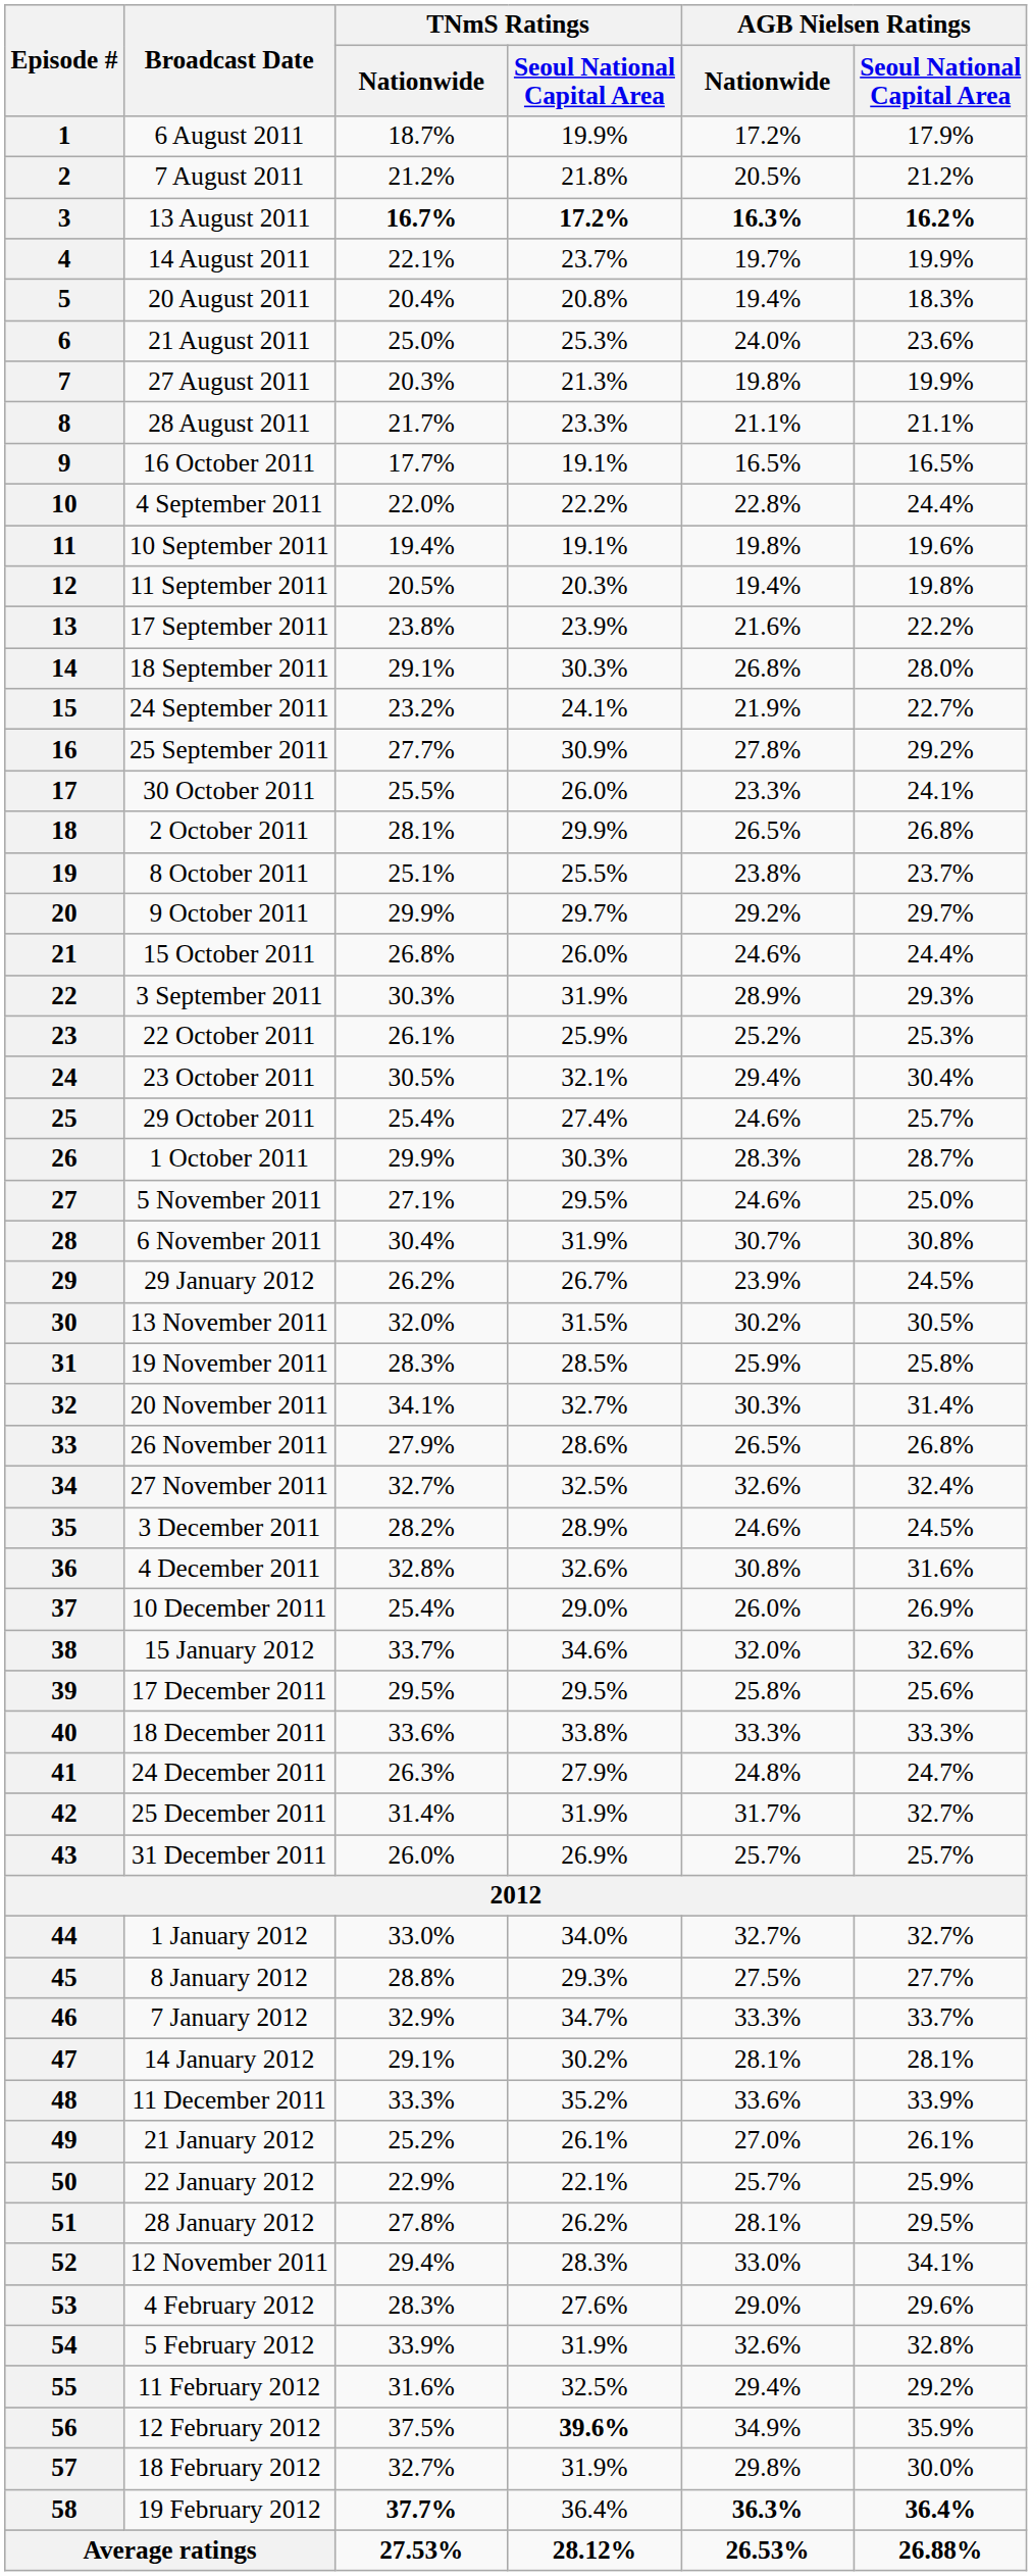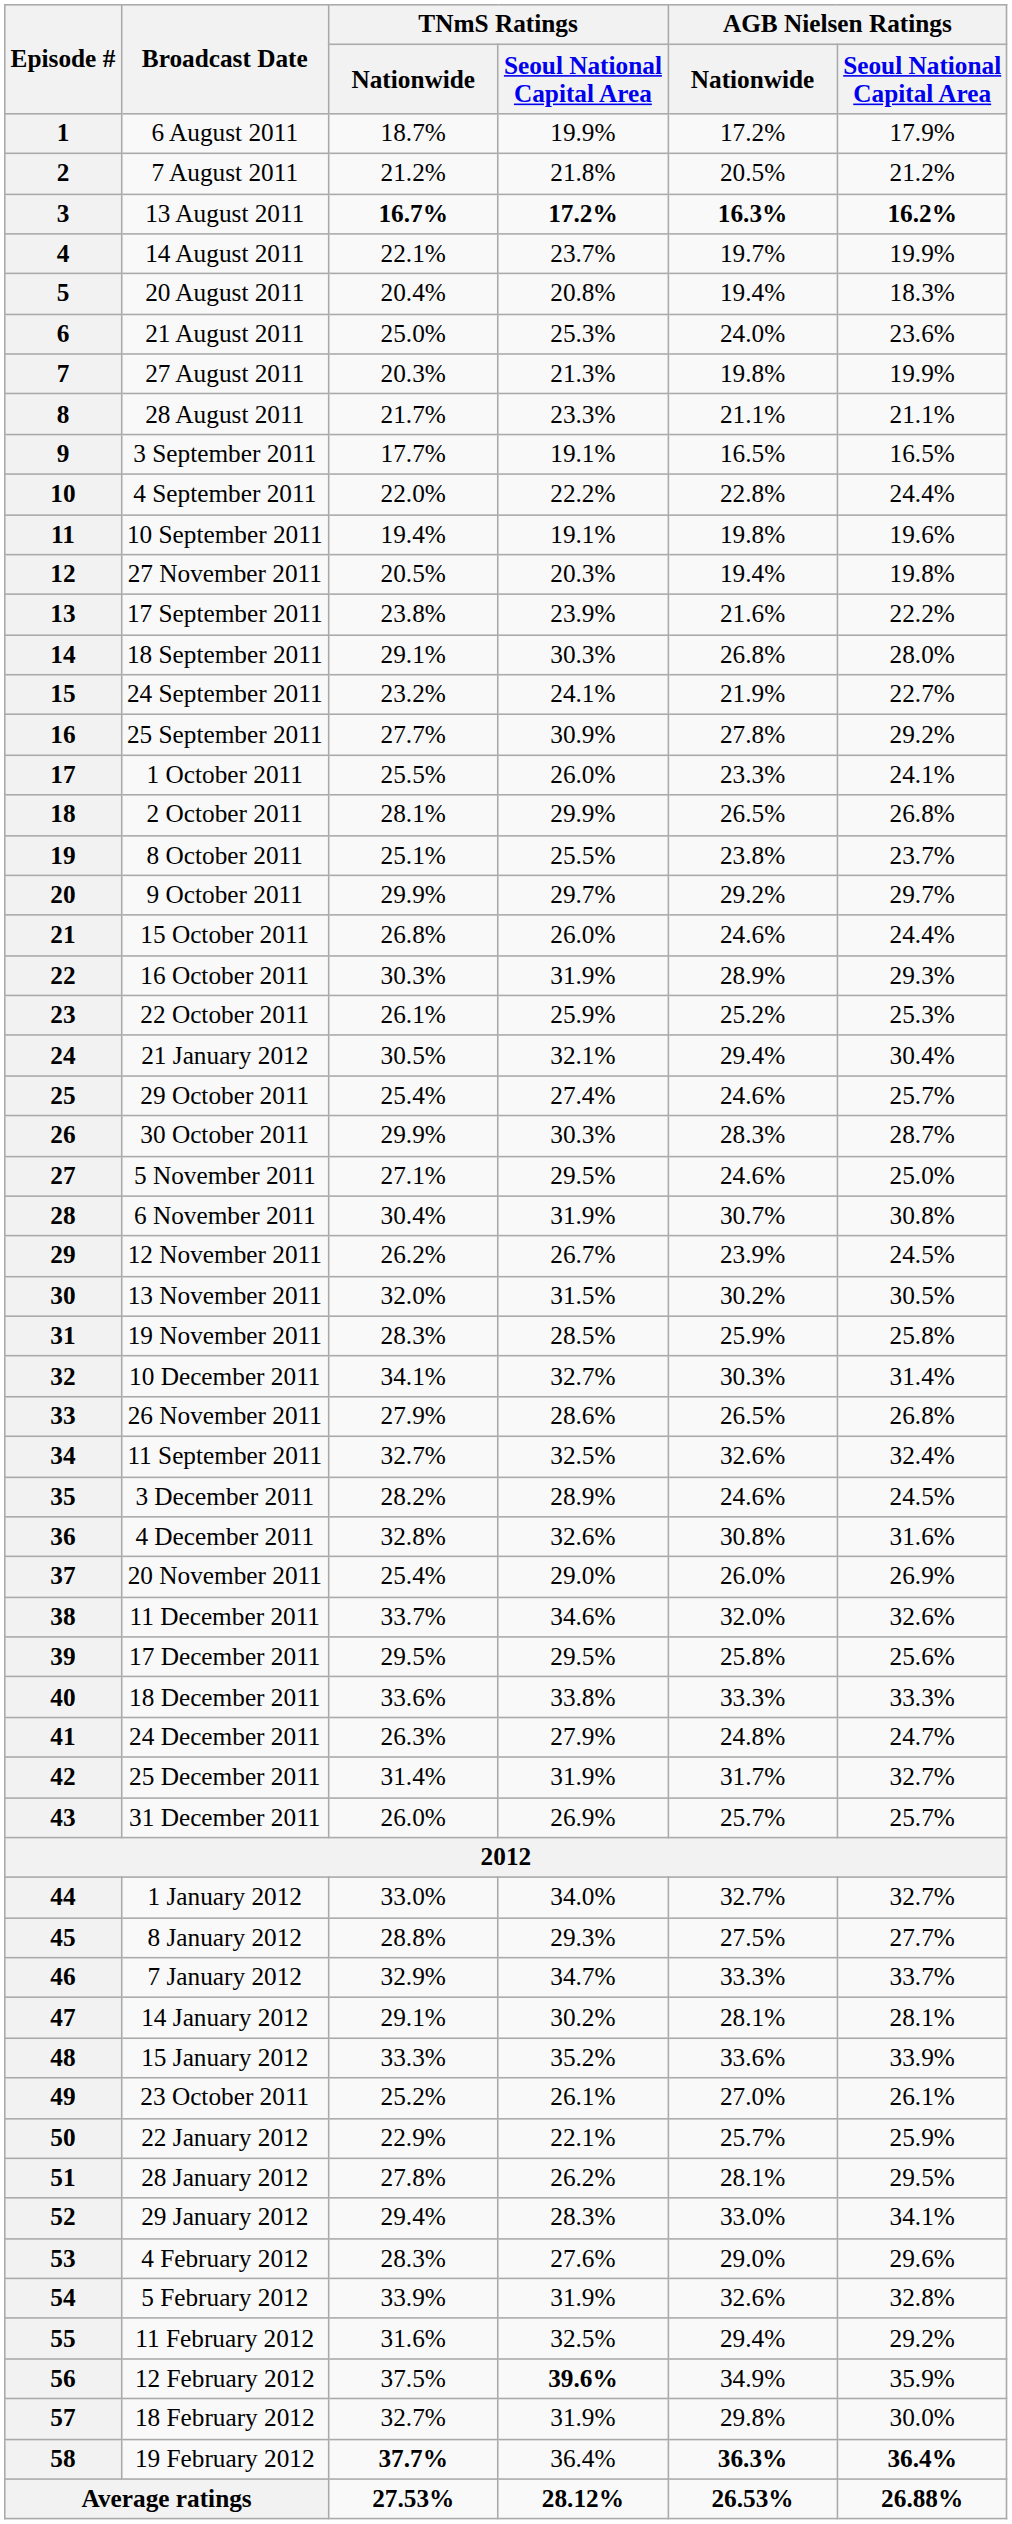9 | Broadcast Date: 16 October 2011 -> 3 September 2011
12 | Broadcast Date: 11 September 2011 -> 27 November 2011
17 | Broadcast Date: 30 October 2011 -> 1 October 2011
22 | Broadcast Date: 3 September 2011 -> 16 October 2011
24 | Broadcast Date: 23 October 2011 -> 21 January 2012
26 | Broadcast Date: 1 October 2011 -> 30 October 2011
29 | Broadcast Date: 29 January 2012 -> 12 November 2011
32 | Broadcast Date: 20 November 2011 -> 10 December 2011
34 | Broadcast Date: 27 November 2011 -> 11 September 2011
37 | Broadcast Date: 10 December 2011 -> 20 November 2011
38 | Broadcast Date: 15 January 2012 -> 11 December 2011
48 | Broadcast Date: 11 December 2011 -> 15 January 2012
49 | Broadcast Date: 21 January 2012 -> 23 October 2011
52 | Broadcast Date: 12 November 2011 -> 29 January 2012
